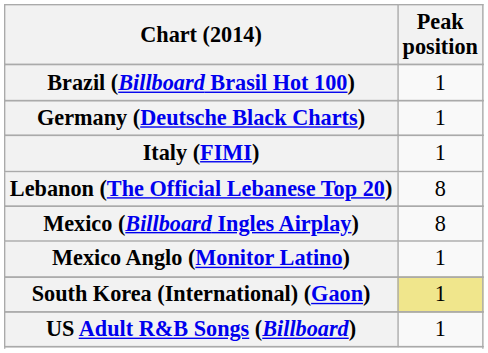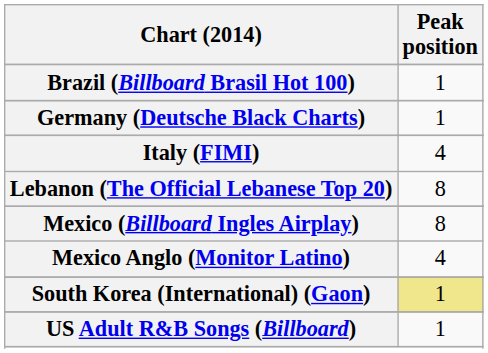Italy (FIMI) | Peak position: 1 -> 4
Mexico Anglo (Monitor Latino) | Peak position: 1 -> 4
